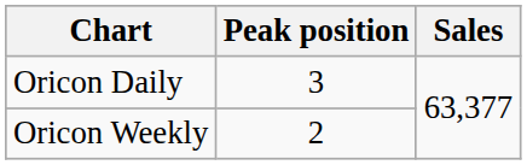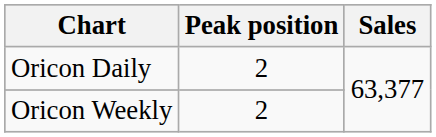Oricon Daily | Peak position: 3 -> 2
